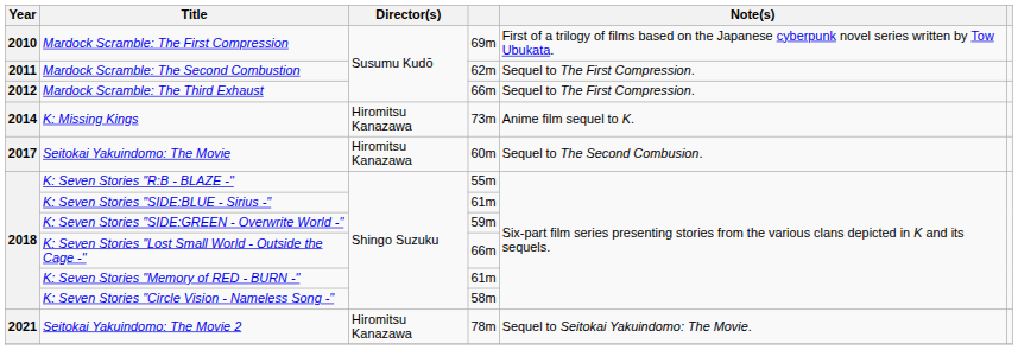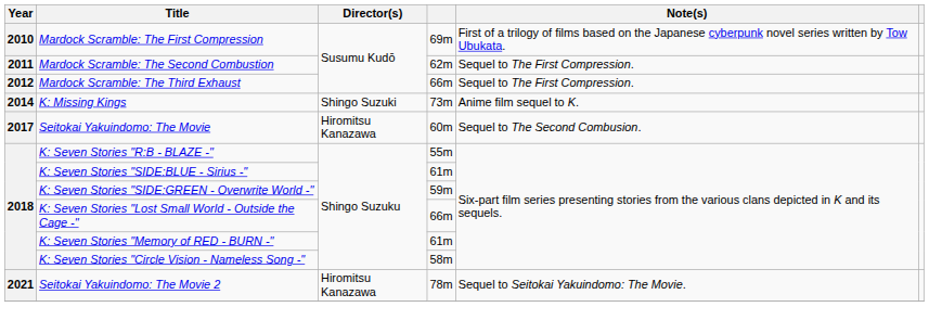K: Missing Kings | Director(s): Hiromitsu Kanazawa -> Shingo Suzuki
